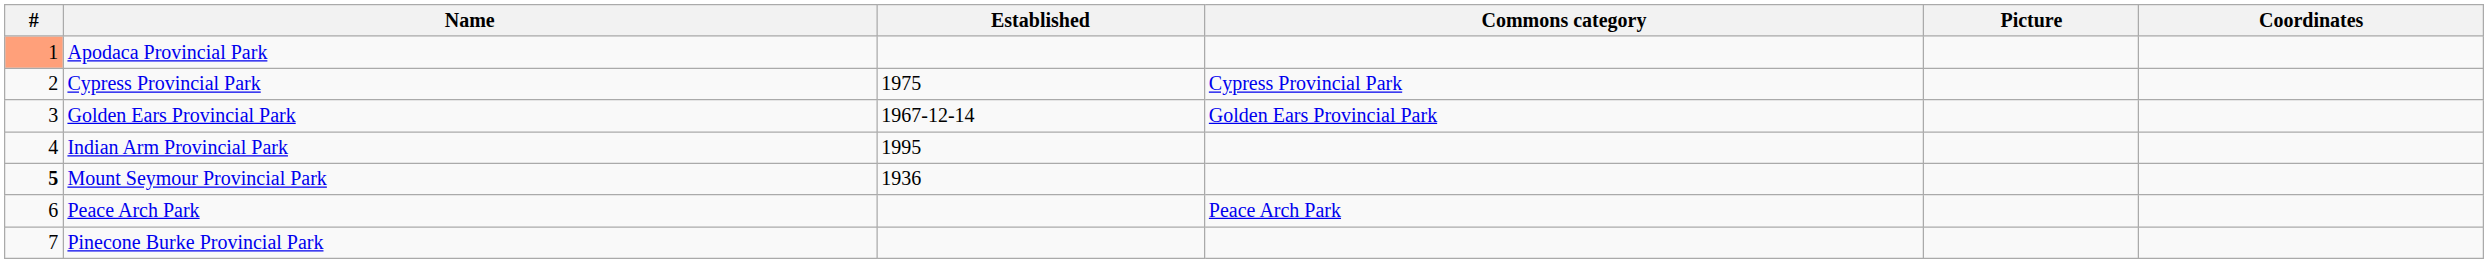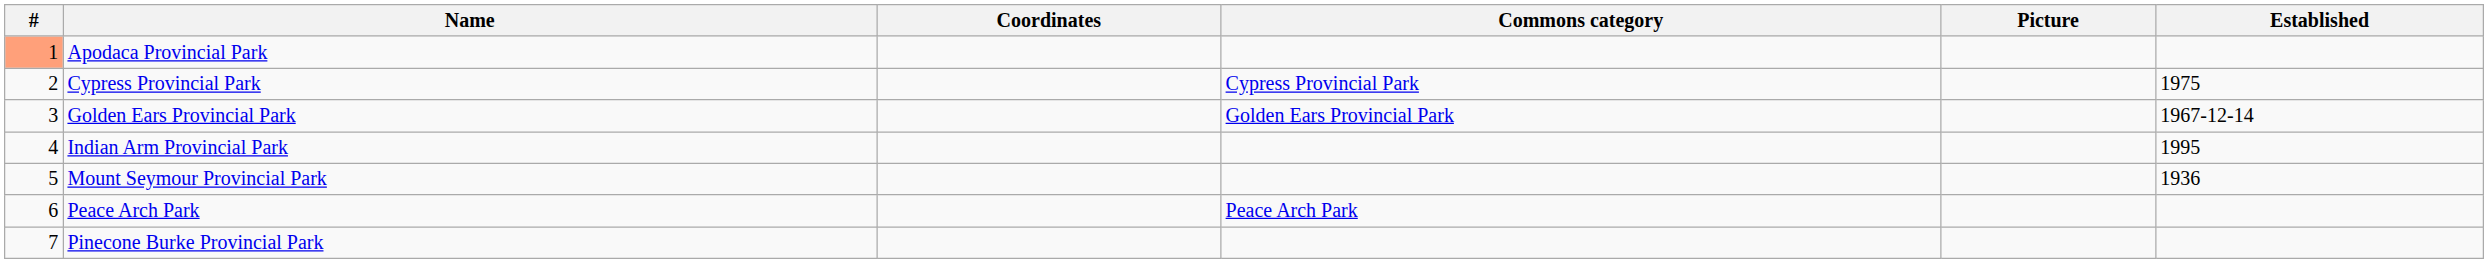columns swapped: Established <-> Coordinates
Mount Seymour Provincial Park | #: bold -> normal
